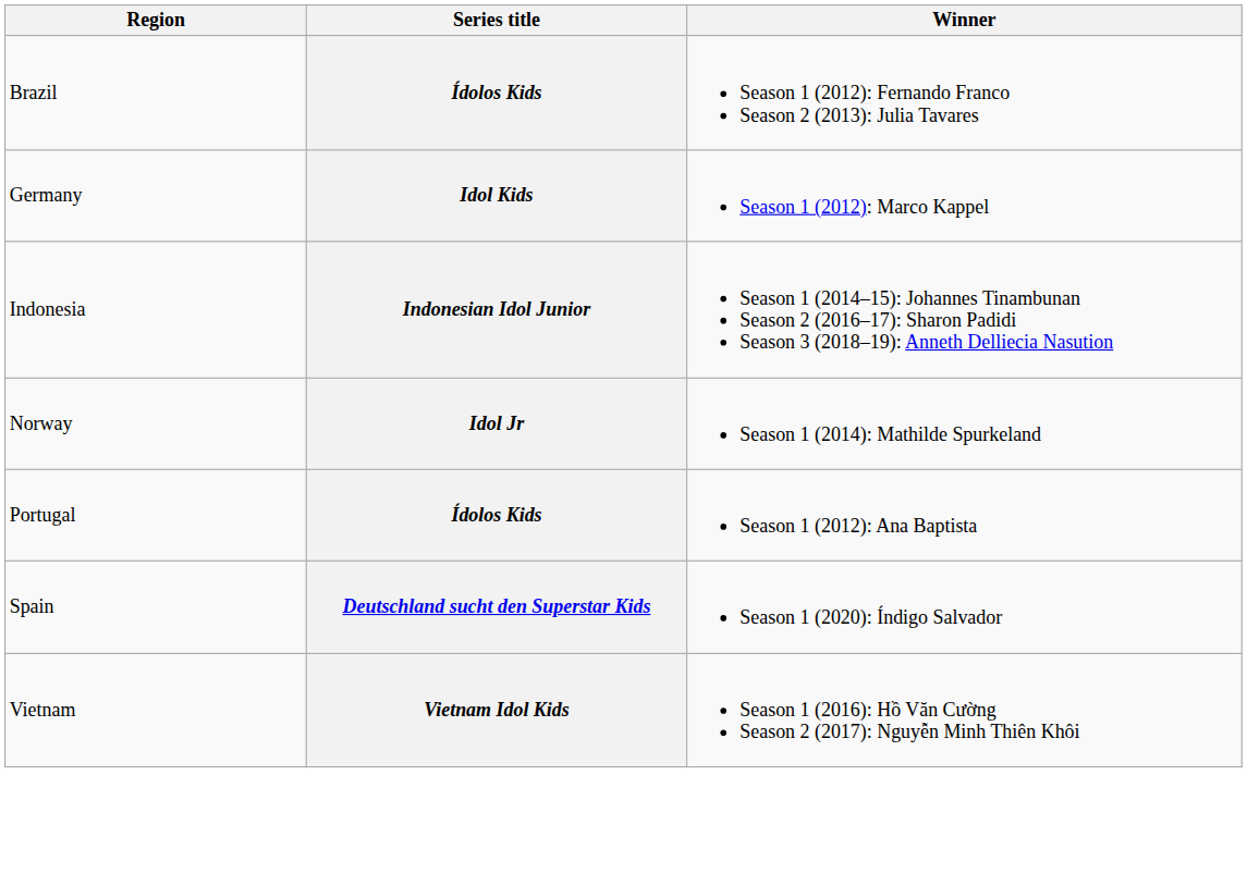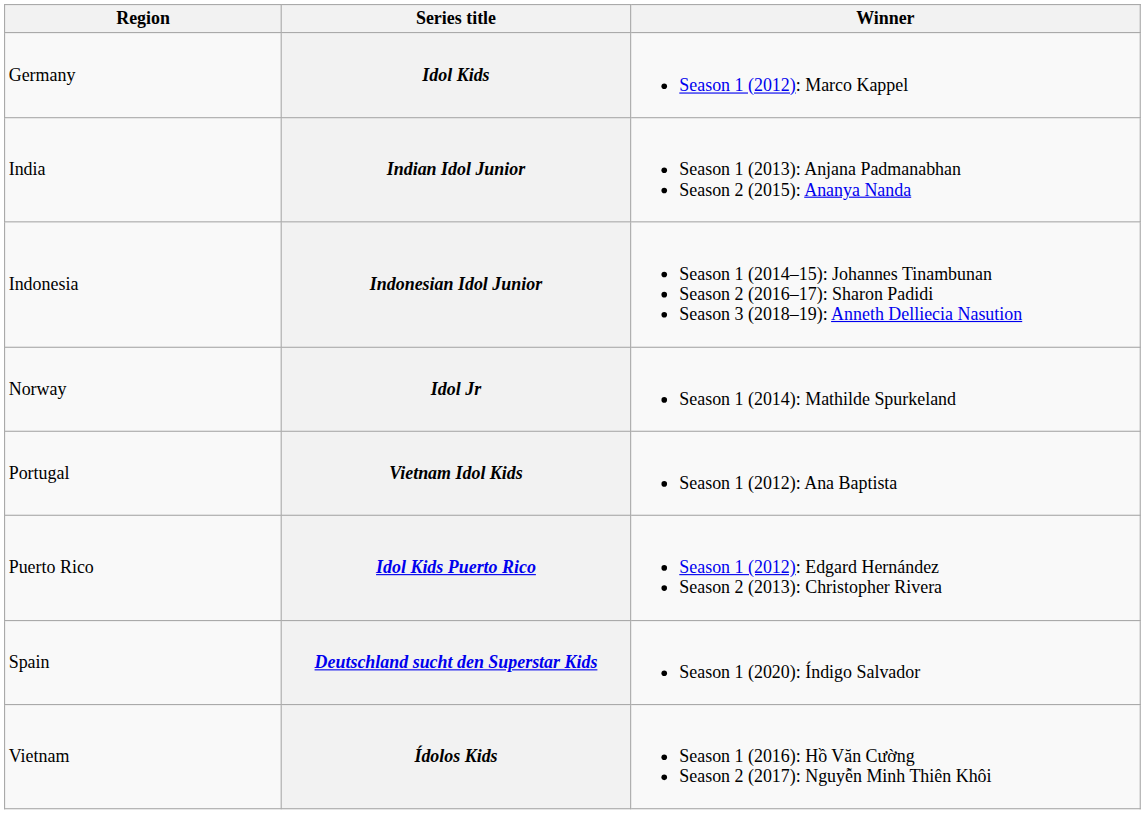- row: Brazil | Ídolos Kids | Season 1 (2012): Fernando Franco Season 2 (2013): Julia Tavares
+ row: India | Indian Idol Junior | Season 1 (2013): Anjana Padmanabhan Season 2 (2015): Ananya Nanda
Portugal | Series title: Ídolos Kids -> Vietnam Idol Kids
+ row: Puerto Rico | Idol Kids Puerto Rico | Season 1 (2012): Edgard Hernández Season 2 (2013): Christopher Rivera
Vietnam | Series title: Vietnam Idol Kids -> Ídolos Kids
